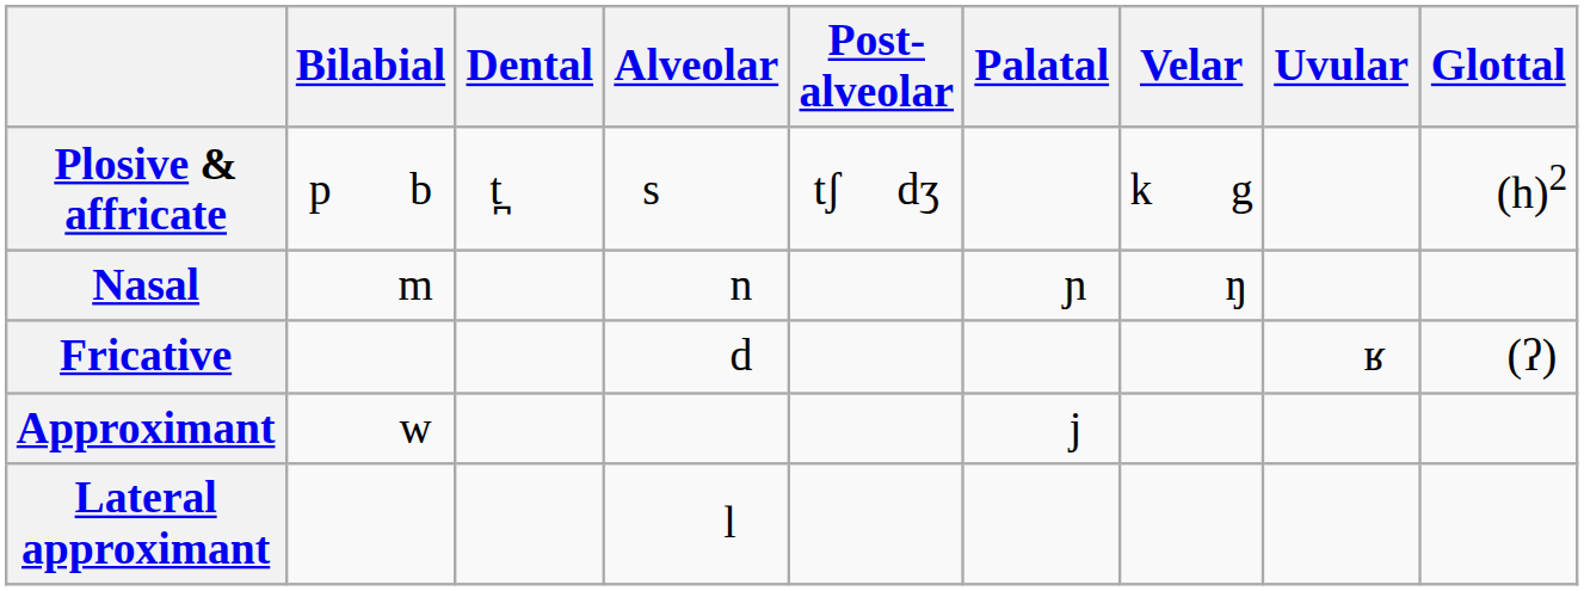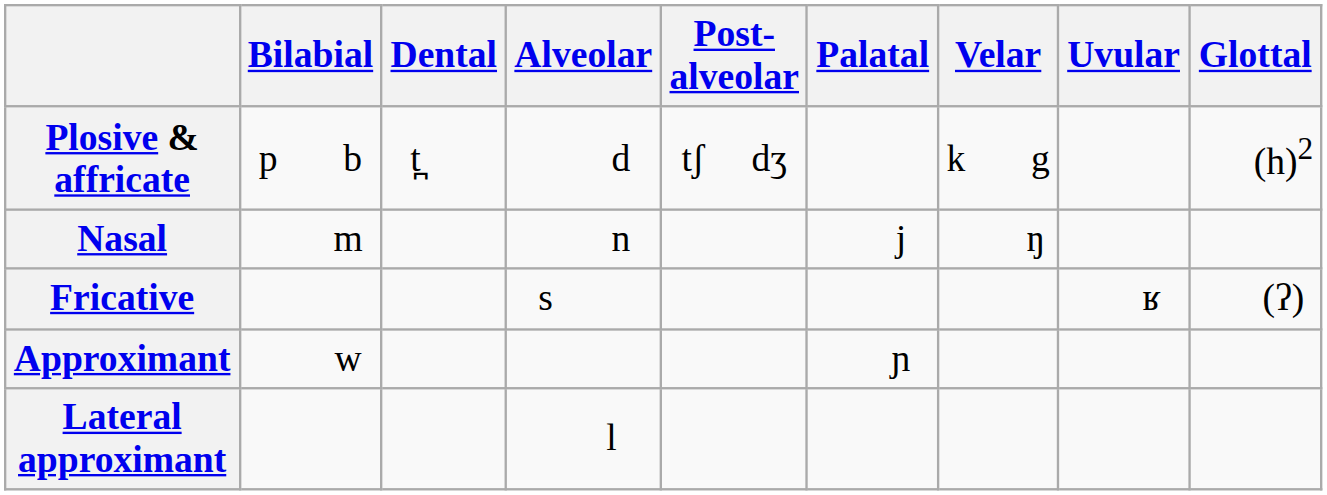Plosive & affricate | Alveolar: s -> d
Nasal | Palatal: ɲ -> j
Fricative | Alveolar: d -> s
Approximant | Palatal: j -> ɲ
